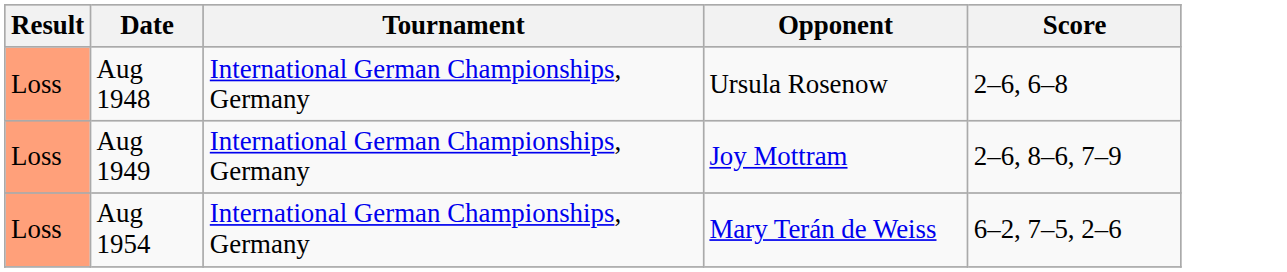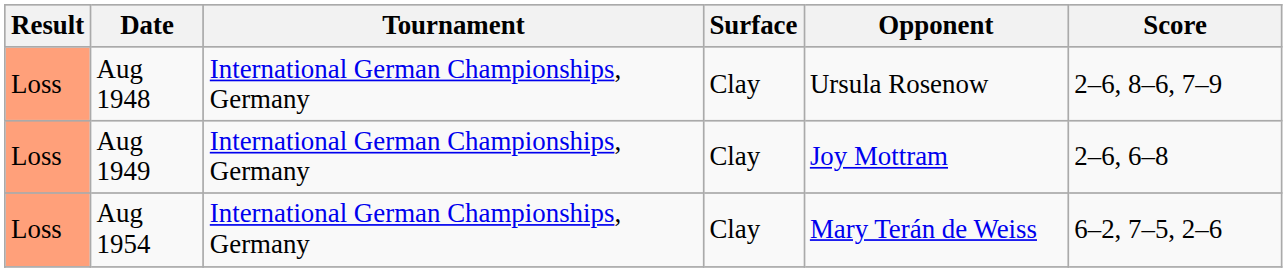+ column: Surface | Clay | Clay | Clay
Aug 1948 | Score: 2–6, 6–8 -> 2–6, 8–6, 7–9
Aug 1949 | Score: 2–6, 8–6, 7–9 -> 2–6, 6–8
